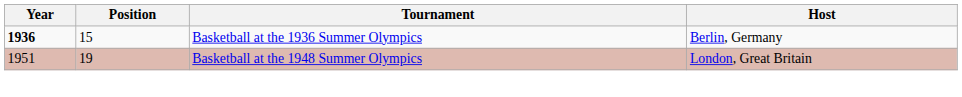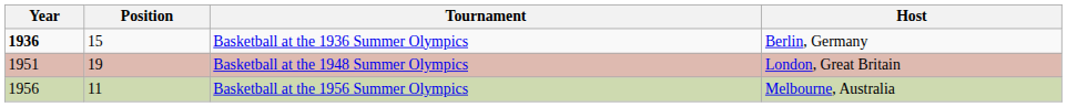+ row: 1956 | 11 | Basketball at the 1956 Summer Olympics | Melbourne, Australia
